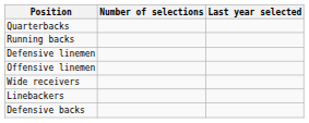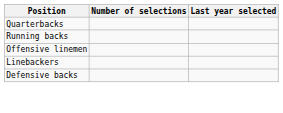- row: Defensive linemen
- row: Wide receivers
